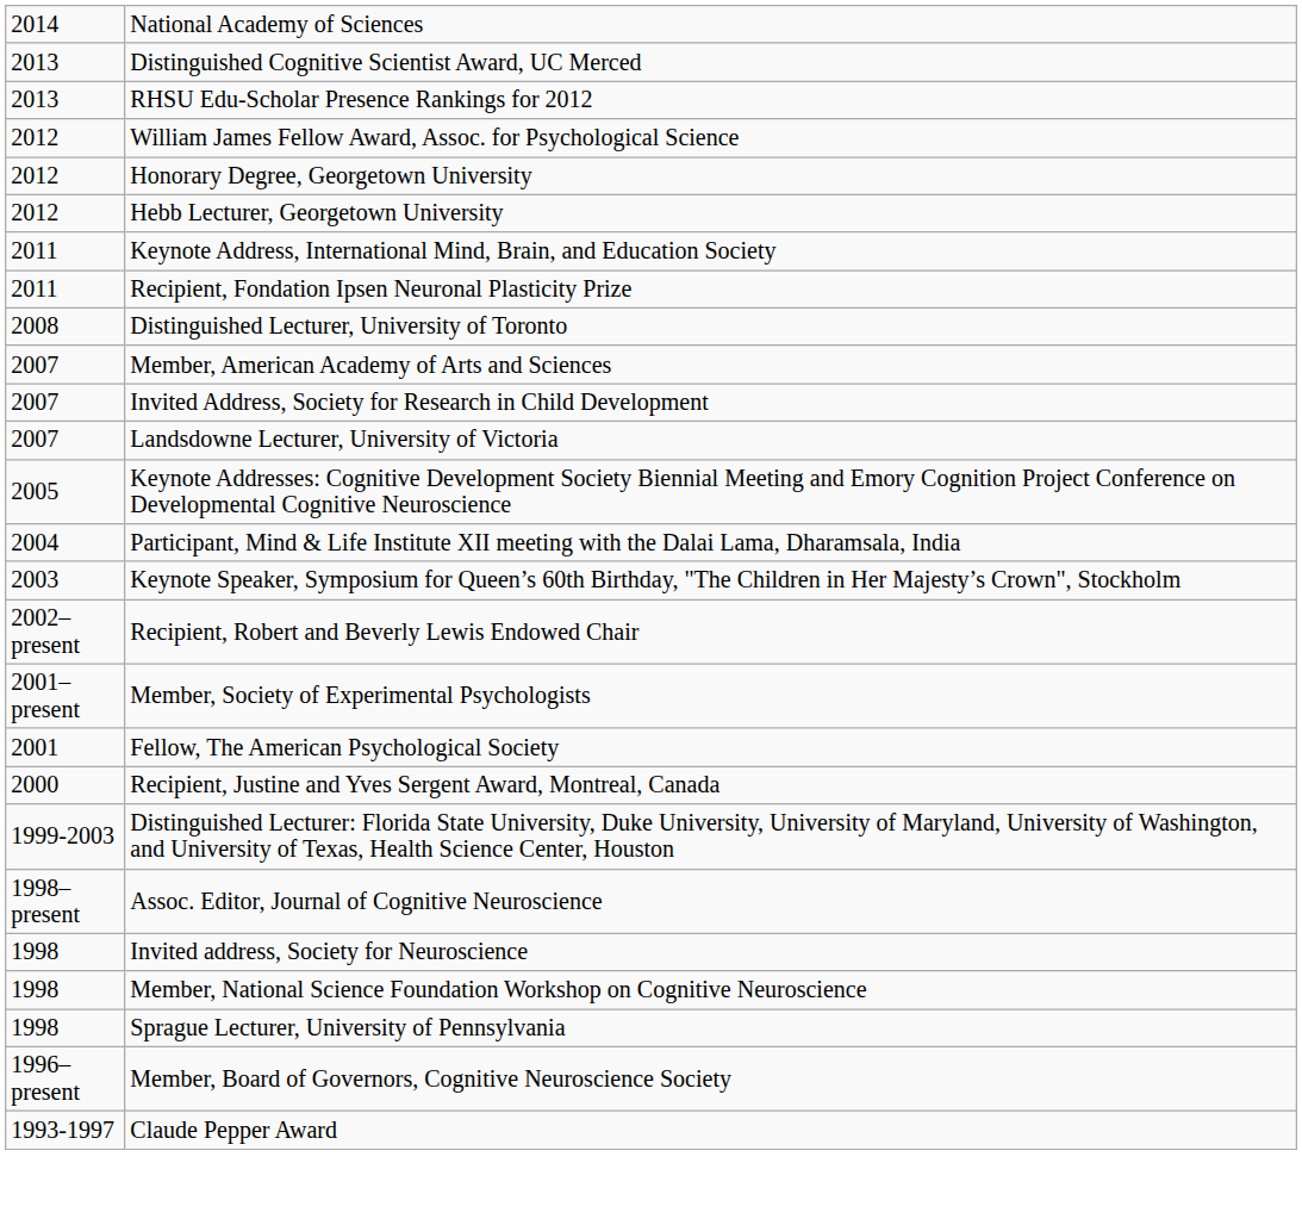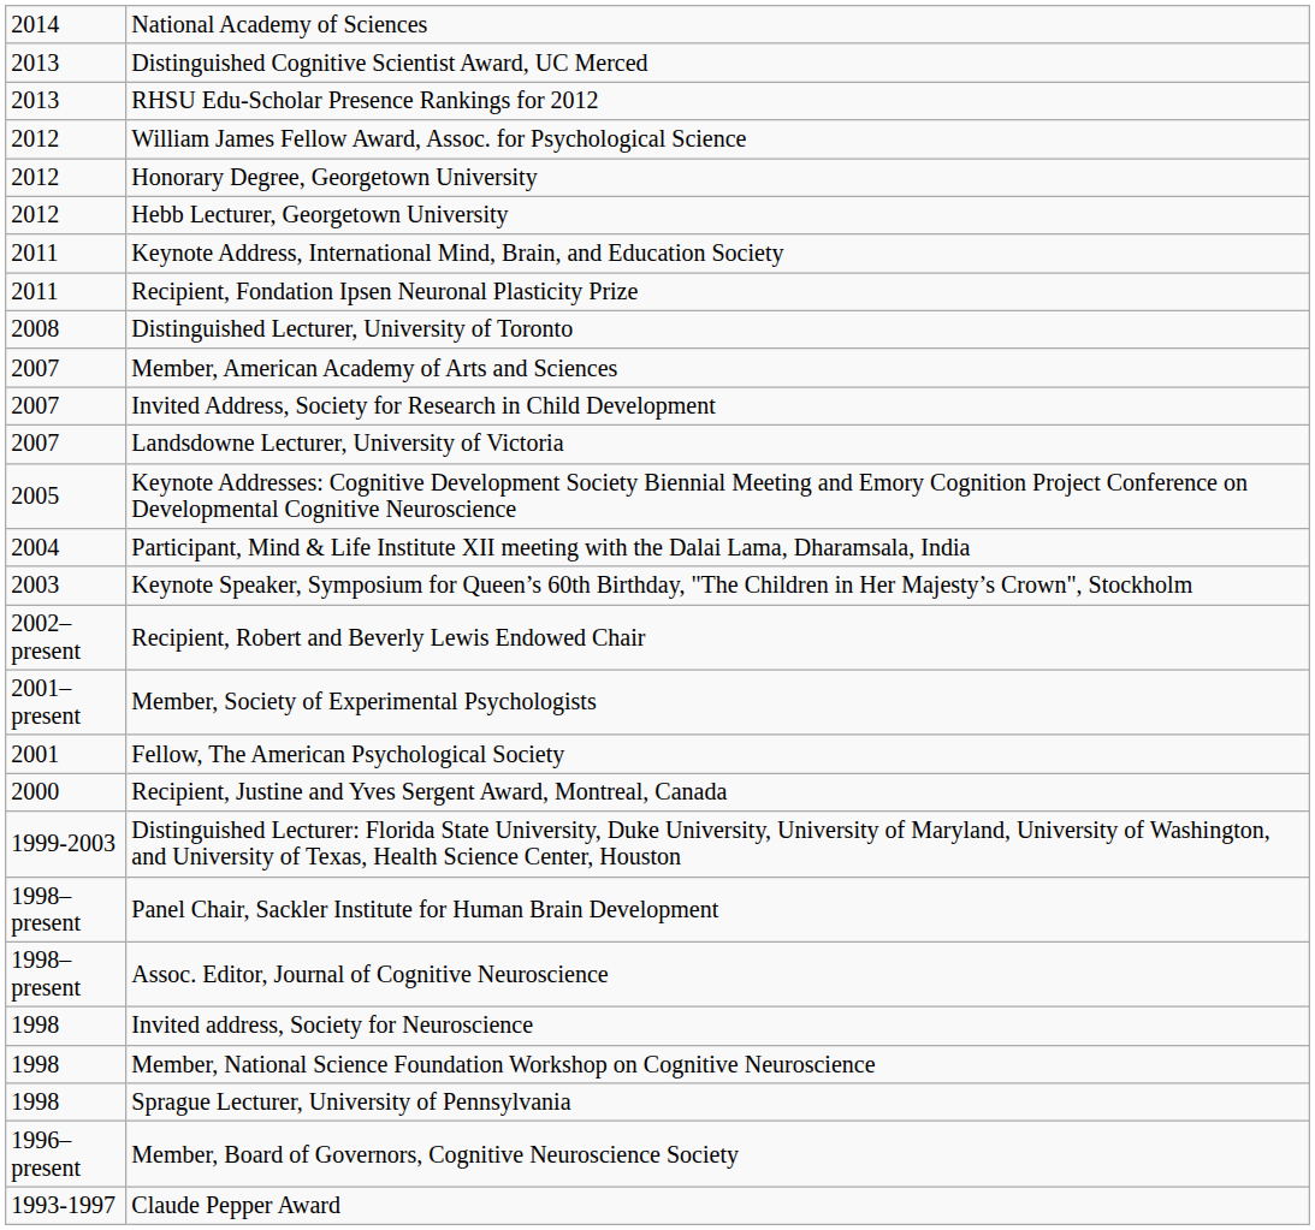+ row: 1998–present | Panel Chair, Sackler Institute for Human Brain Development
